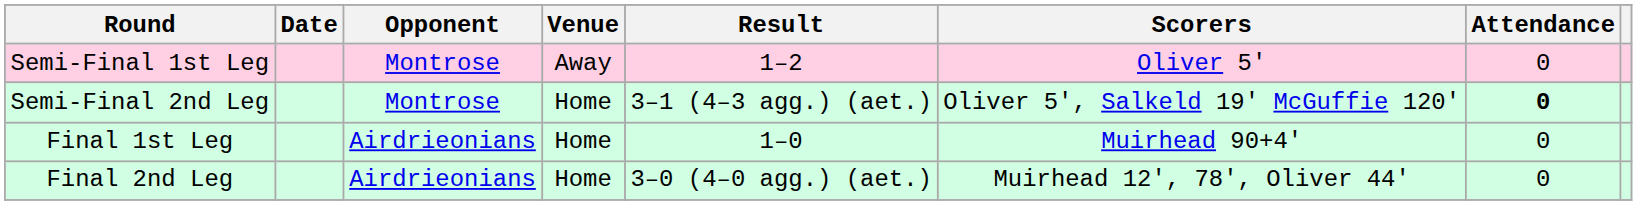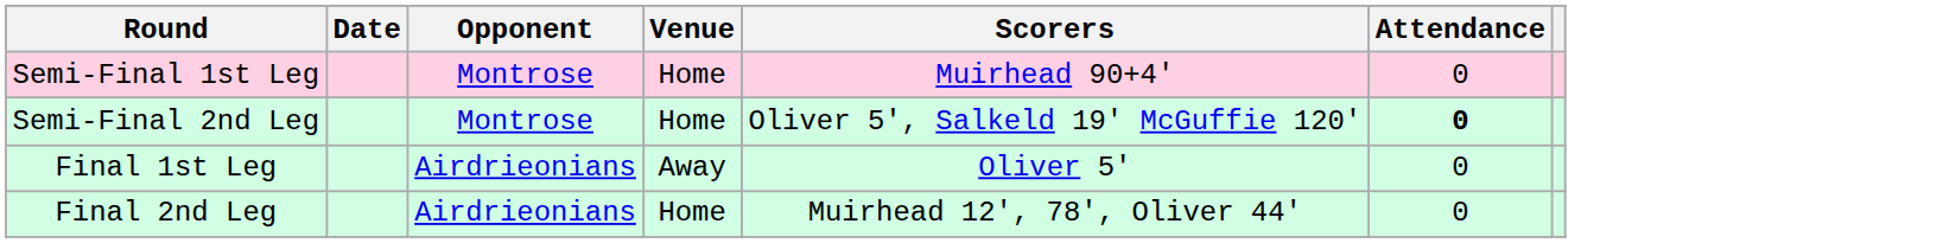- column: Result | 1–2 | 3–1 (4–3 agg.) (aet.) | 1–0 | 3–0 (4–0 agg.) (aet.)
Semi-Final 1st Leg | Venue: Away -> Home
Semi-Final 1st Leg | Scorers: Oliver 5' -> Muirhead 90+4'
Final 1st Leg | Venue: Home -> Away
Final 1st Leg | Scorers: Muirhead 90+4' -> Oliver 5'
